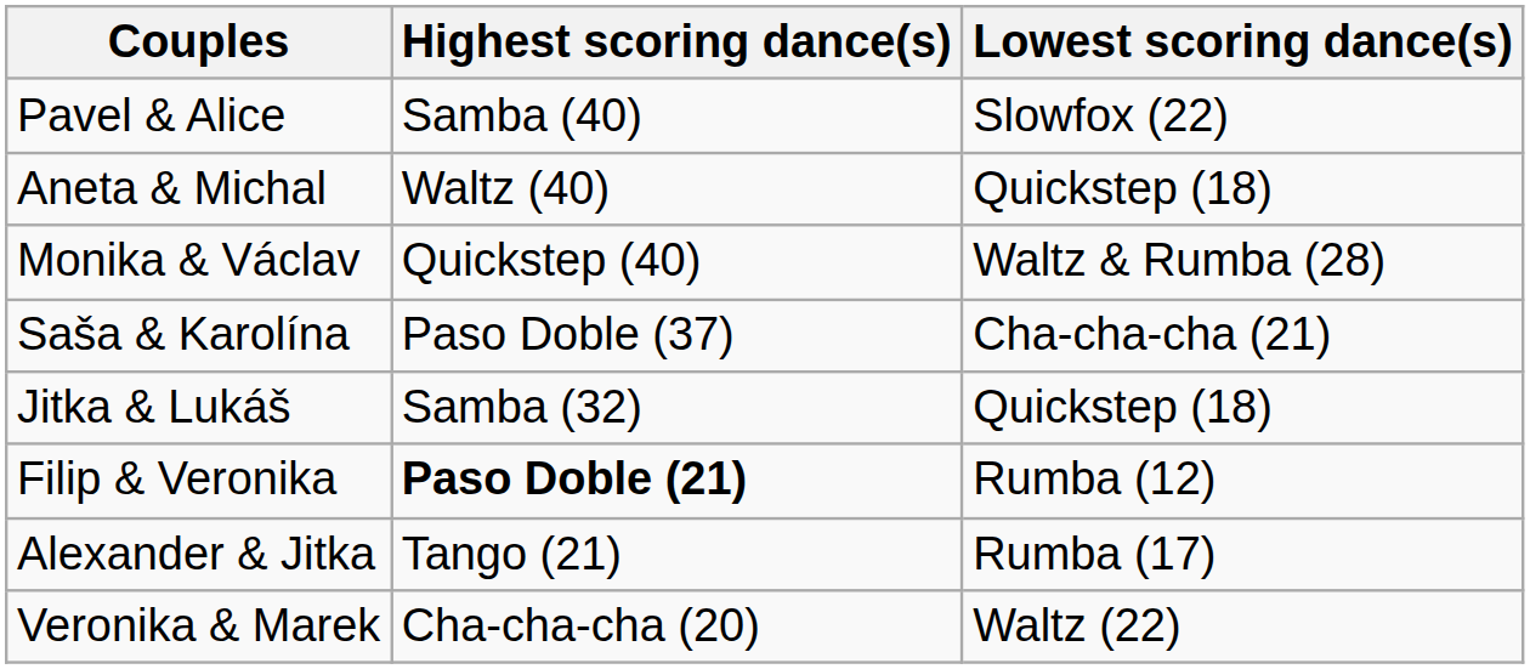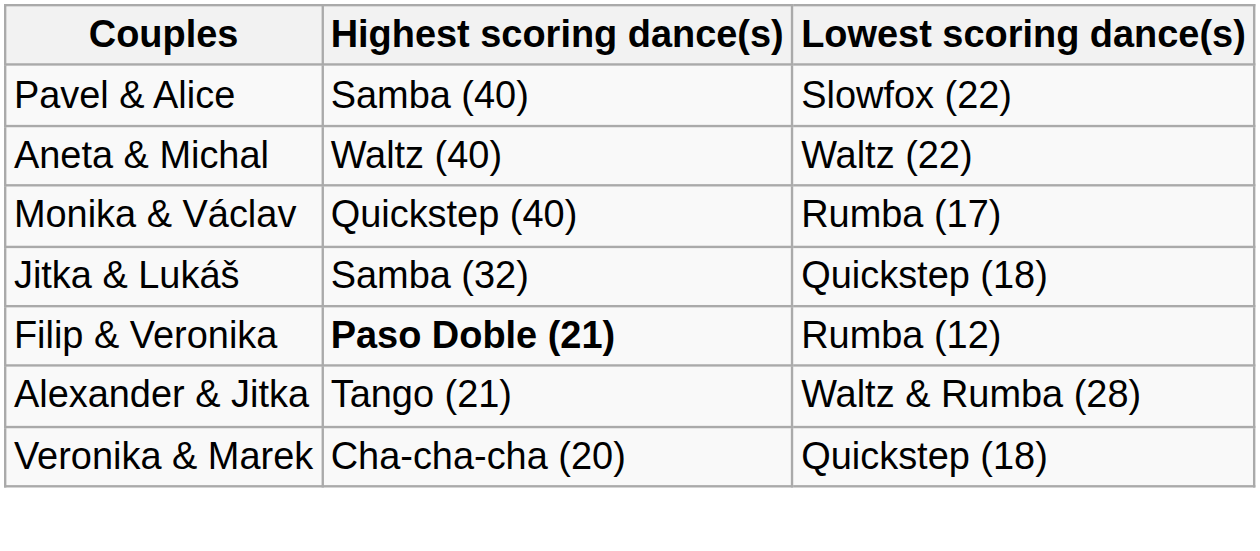Aneta & Michal | Lowest scoring dance(s): Quickstep (18) -> Waltz (22)
Monika & Václav | Lowest scoring dance(s): Waltz & Rumba (28) -> Rumba (17)
- row: Saša & Karolína | Paso Doble (37) | Cha-cha-cha (21)
Alexander & Jitka | Lowest scoring dance(s): Rumba (17) -> Waltz & Rumba (28)
Veronika & Marek | Lowest scoring dance(s): Waltz (22) -> Quickstep (18)
